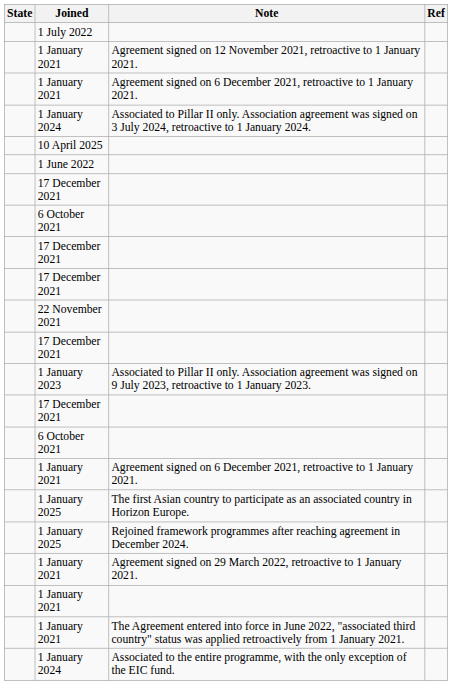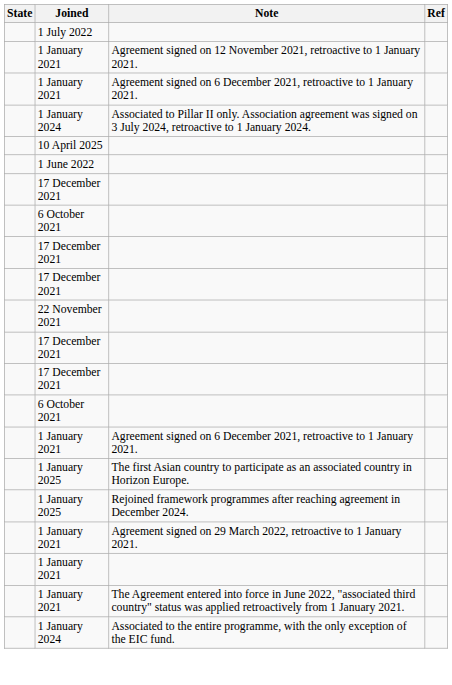- row: 1 January 2023 | Associated to Pillar II only. Association agreement was signed on 9 July 2023, retroactive to 1 January 2023.
